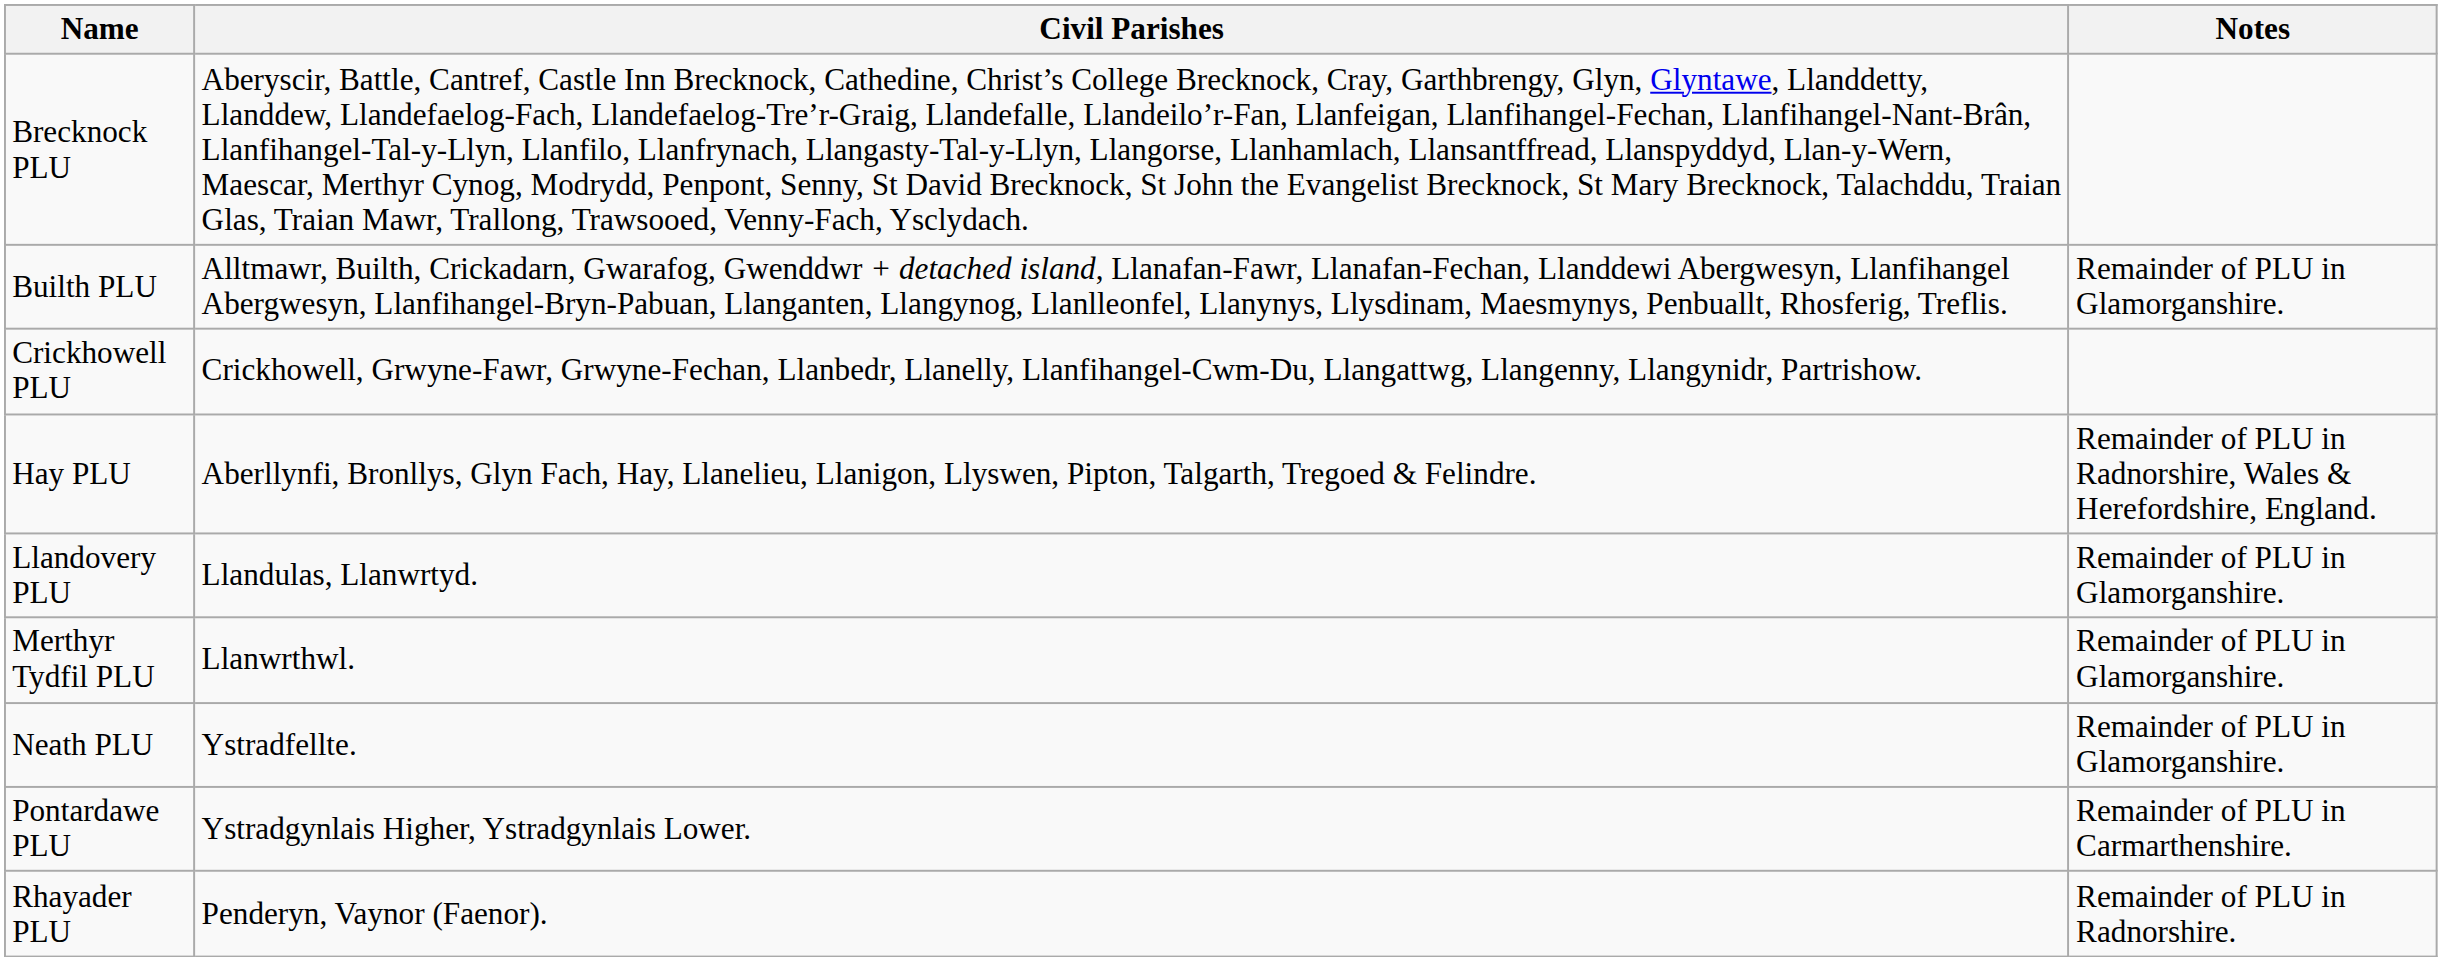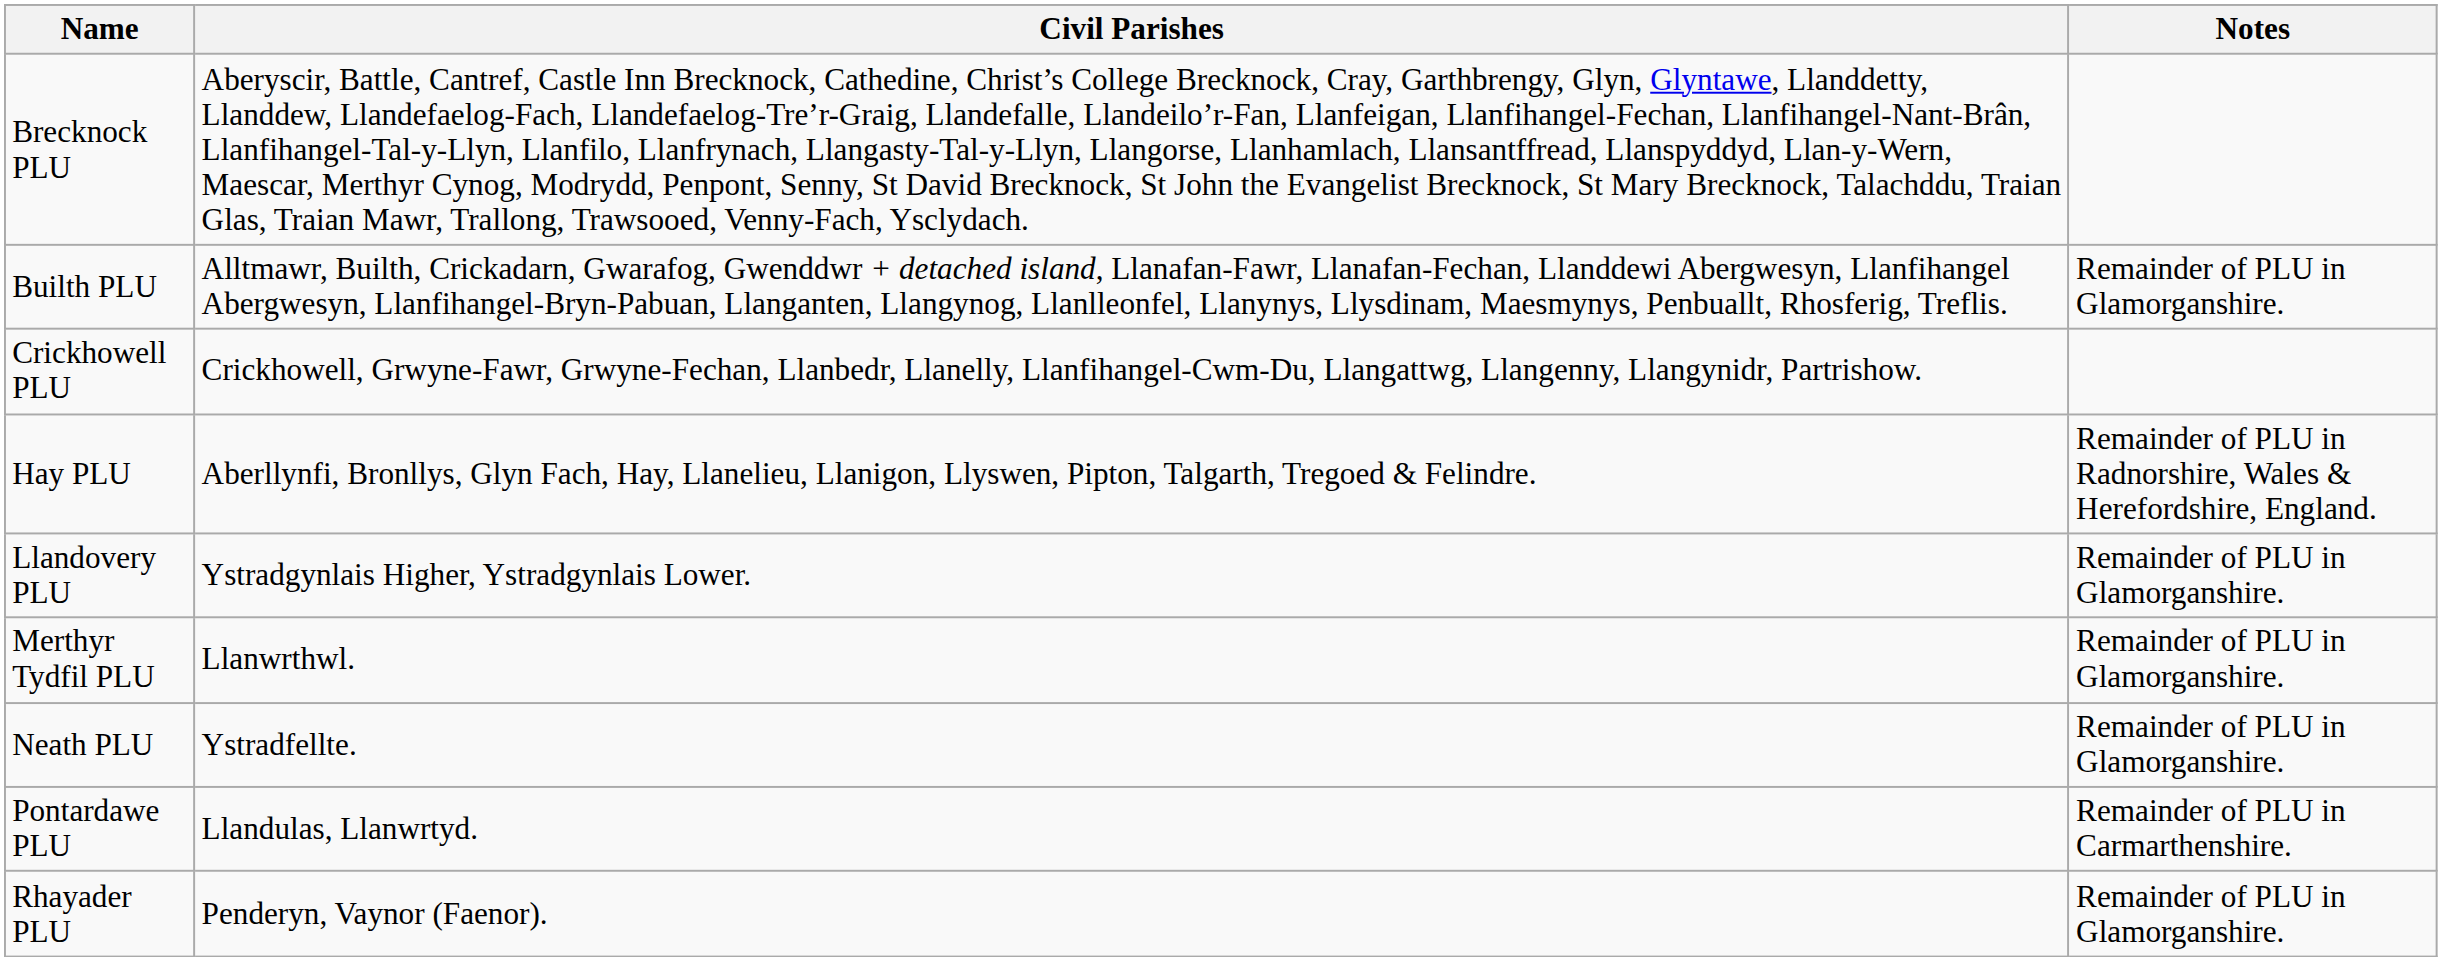Llandovery PLU | Civil Parishes: Llandulas, Llanwrtyd. -> Ystradgynlais Higher, Ystradgynlais Lower.
Pontardawe PLU | Civil Parishes: Ystradgynlais Higher, Ystradgynlais Lower. -> Llandulas, Llanwrtyd.
Rhayader PLU | Notes: Remainder of PLU in Radnorshire. -> Remainder of PLU in Glamorganshire.
